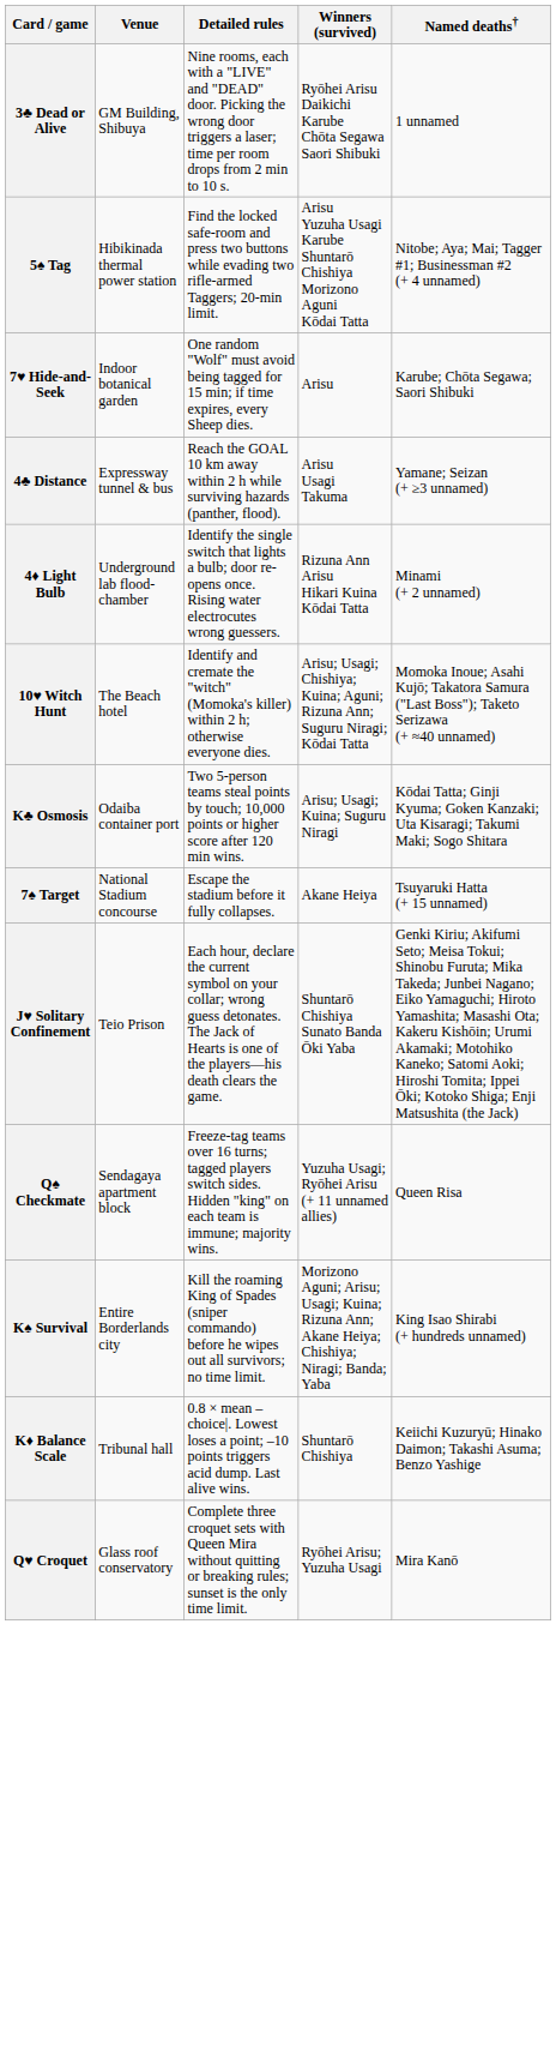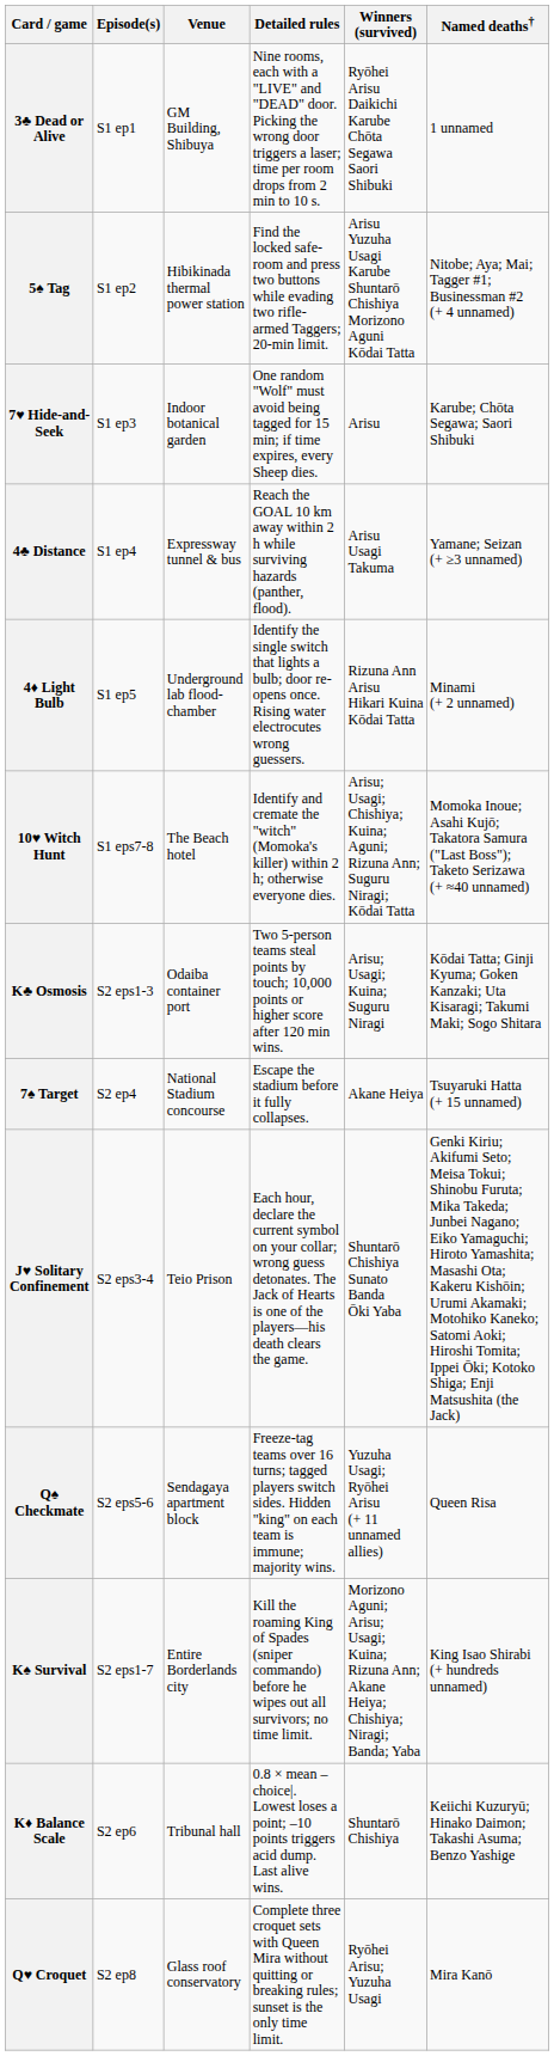+ column: Episode(s) | S1 ep1 | S1 ep2 | S1 ep3 | S1 ep4 | S1 ep5 | S1 eps7-8 | S2 eps1-3 | S2 ep4 | S2 eps3-4 | S2 eps5-6 | S2 eps1-7 | S2 ep6 | S2 ep8
